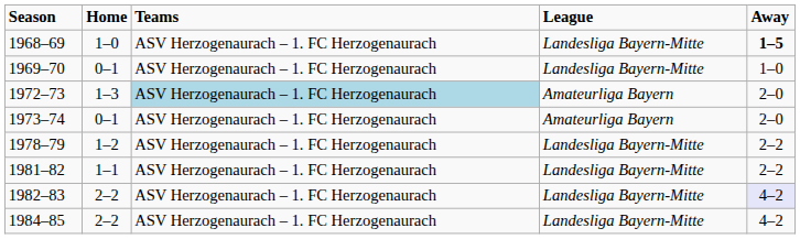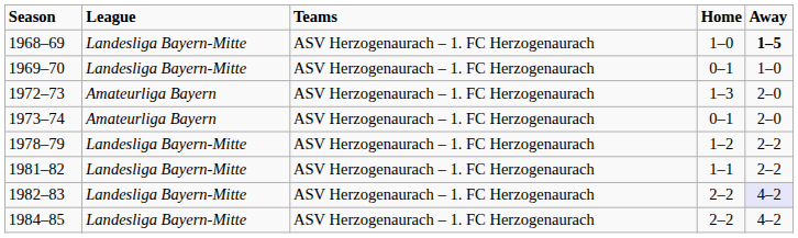columns swapped: League <-> Home
1972–73 | Teams: lightblue background -> no background
